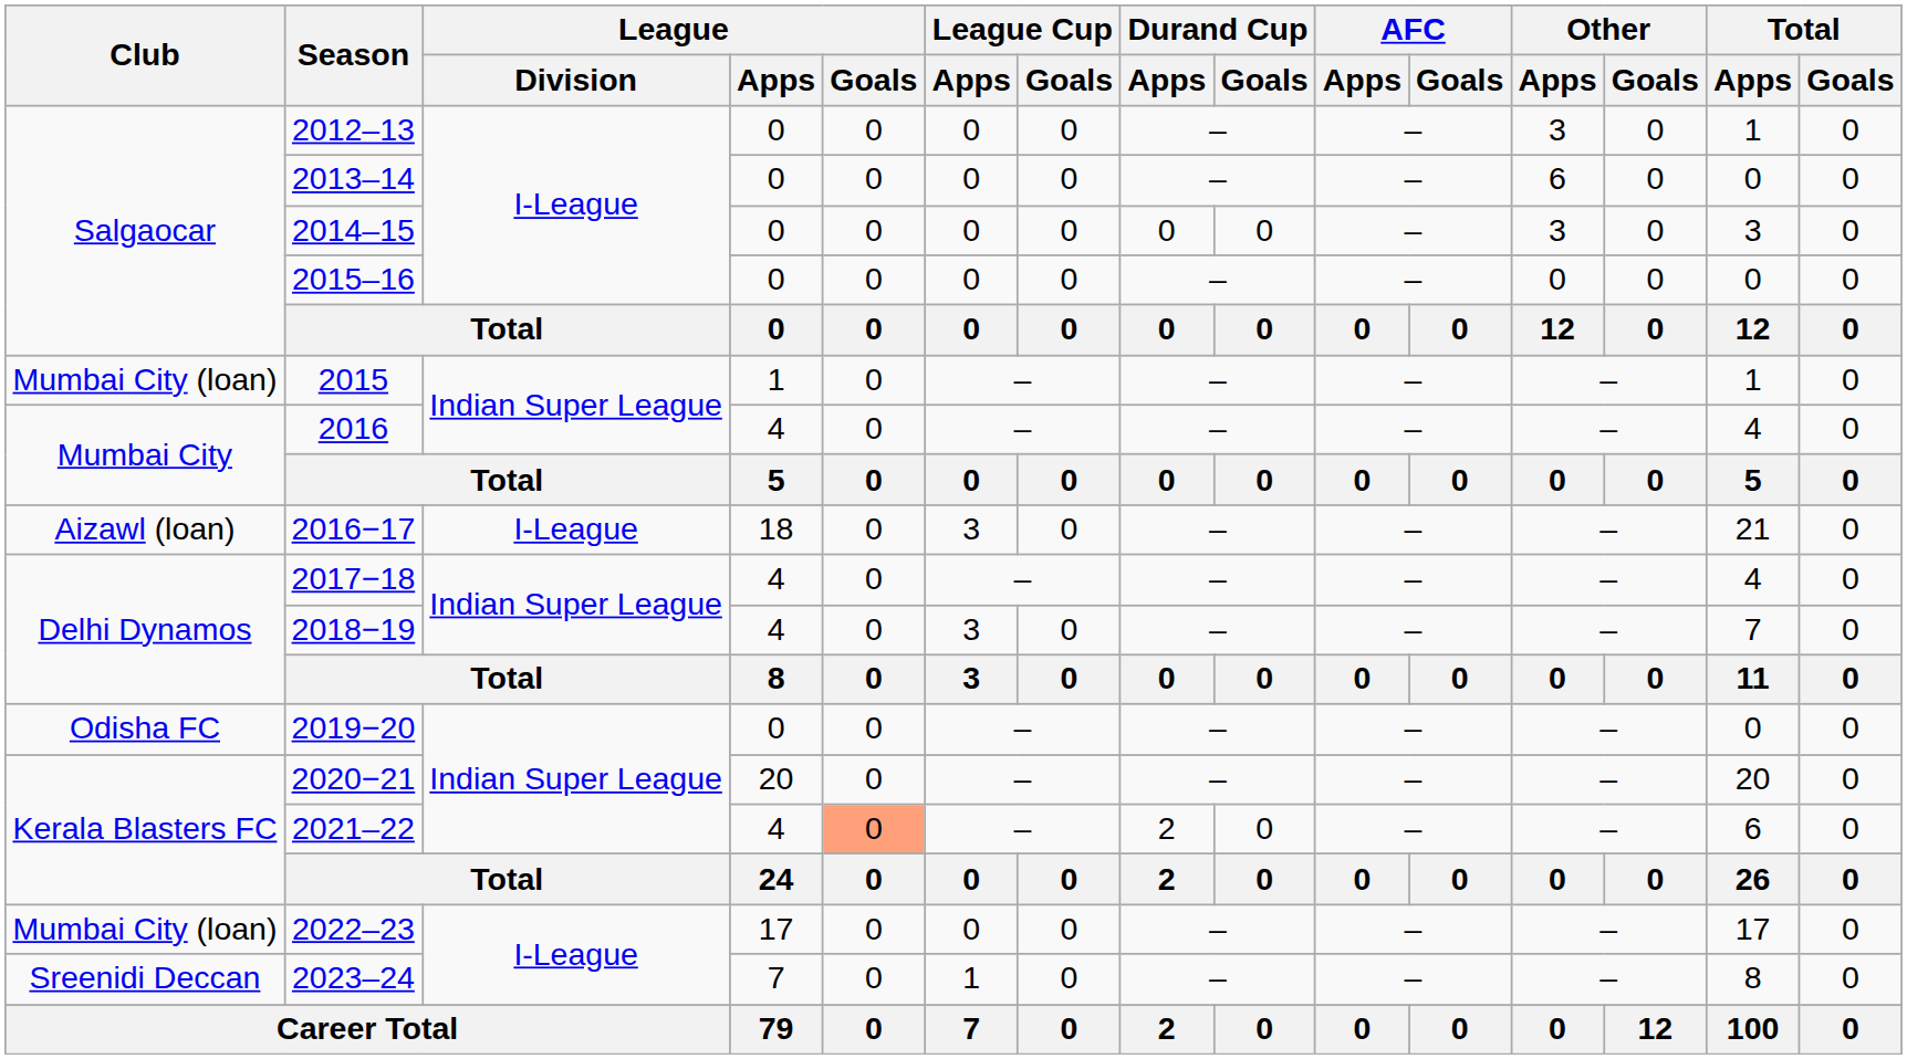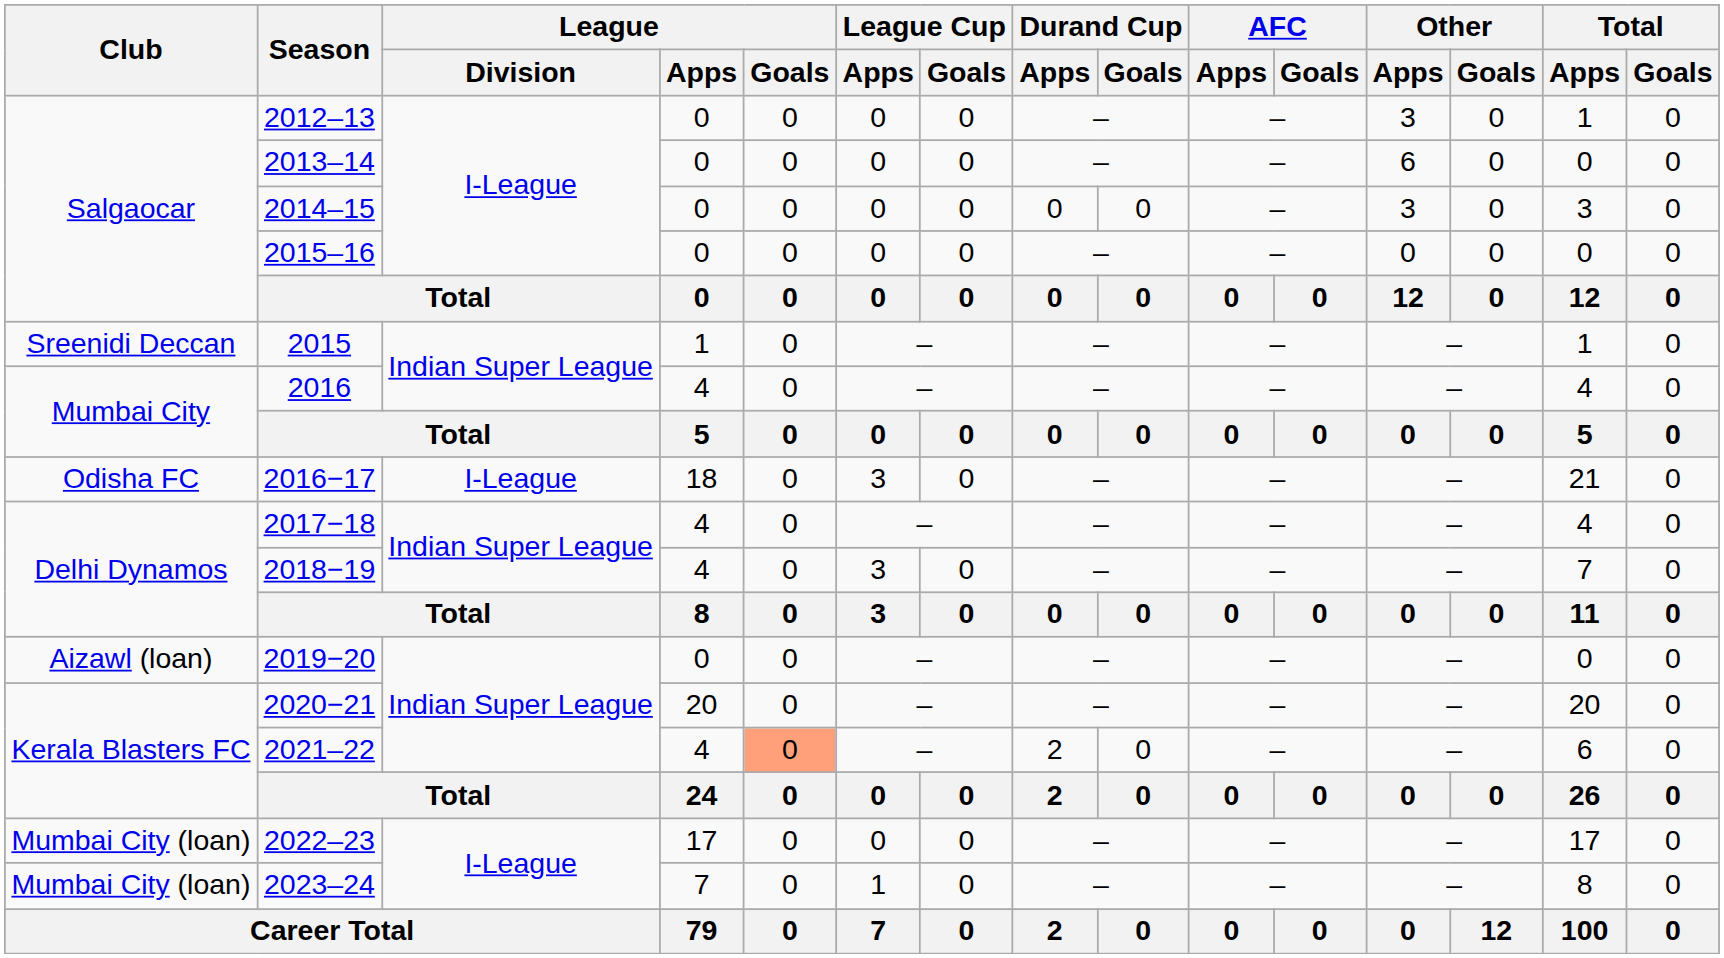2015 | Club: Mumbai City (loan) -> Sreenidi Deccan
2016−17 | Club: Aizawl (loan) -> Odisha FC
2019−20 | Club: Odisha FC -> Aizawl (loan)
2023–24 | Club: Sreenidi Deccan -> Mumbai City (loan)
